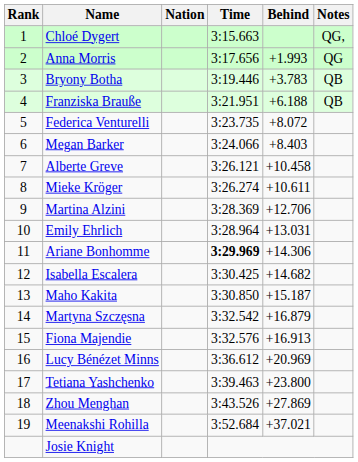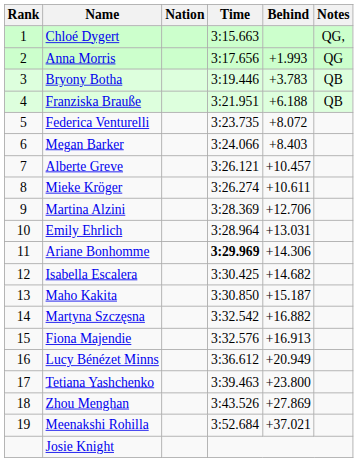Alberte Greve | Behind: +10.458 -> +10.457
Martyna Szczęsna | Behind: +16.879 -> +16.882
Lucy Bénézet Minns | Behind: +20.969 -> +20.949
